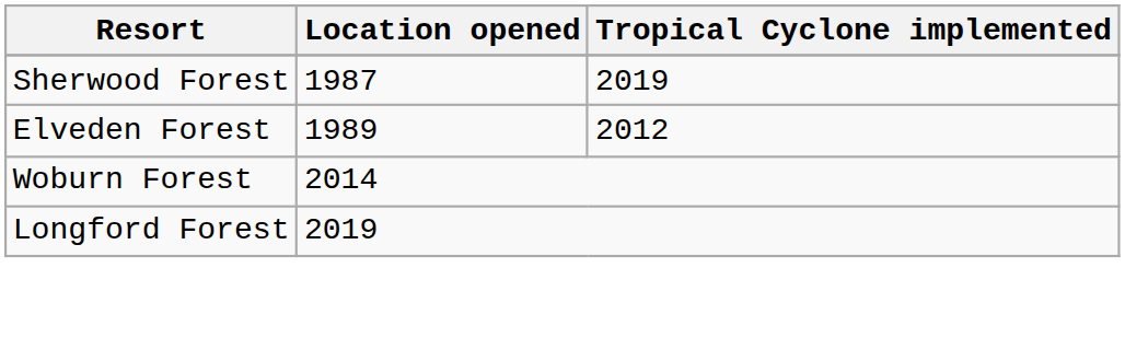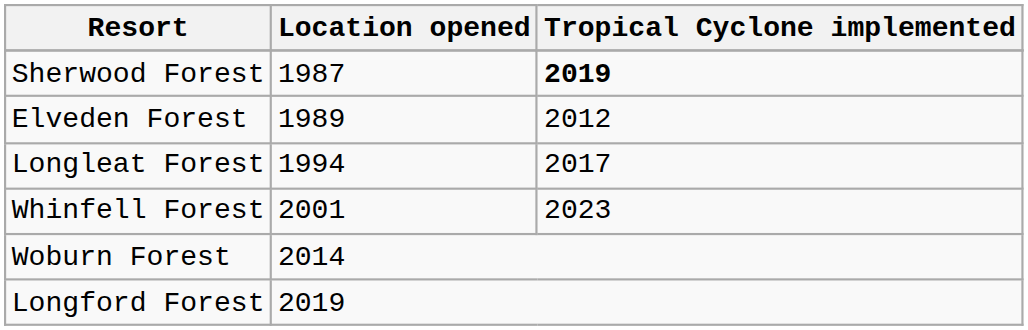Sherwood Forest | Tropical Cyclone implemented: normal -> bold
+ row: Longleat Forest | 1994 | 2017
+ row: Whinfell Forest | 2001 | 2023
